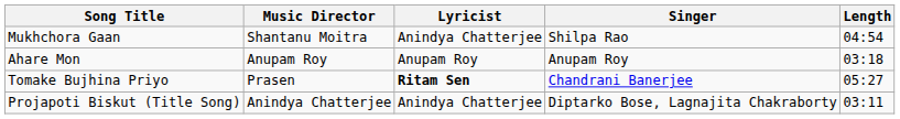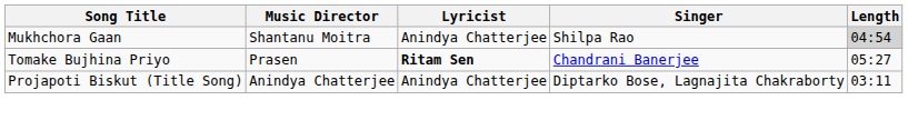Mukhchora Gaan | Length: no background -> lightgrey background
- row: Ahare Mon | Anupam Roy | Anupam Roy | Anupam Roy | 03:18
